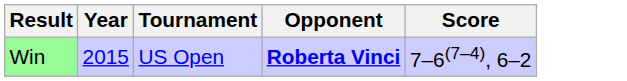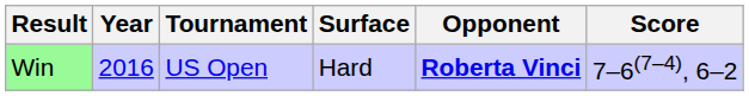+ column: Surface | Hard
Win | Year: 2015 -> 2016
